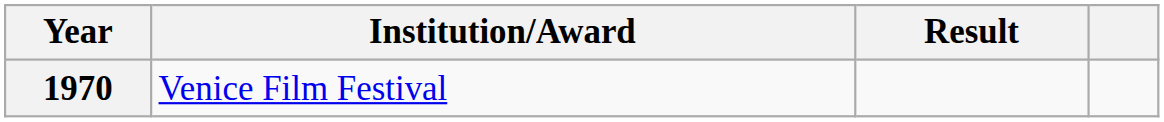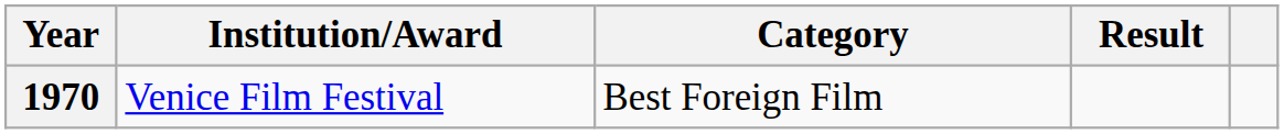+ column: Category | Best Foreign Film
